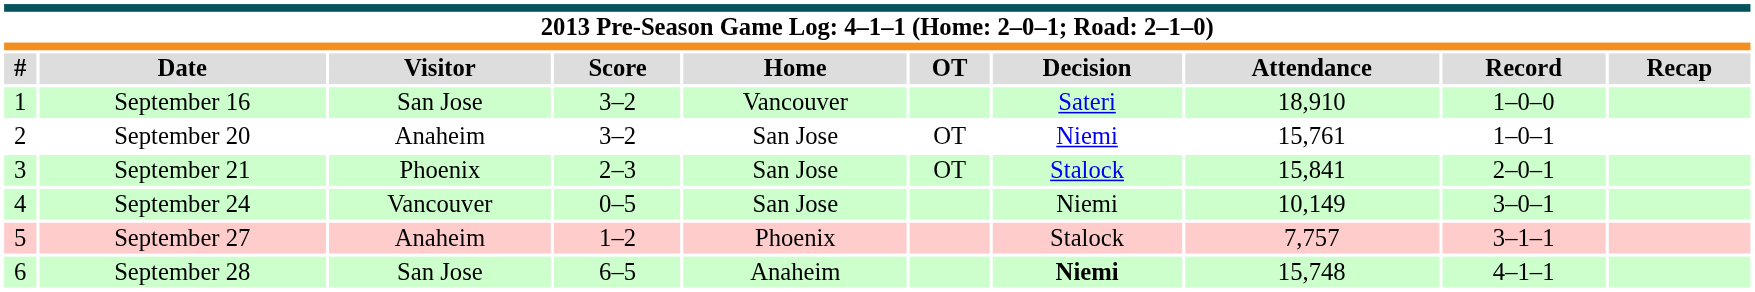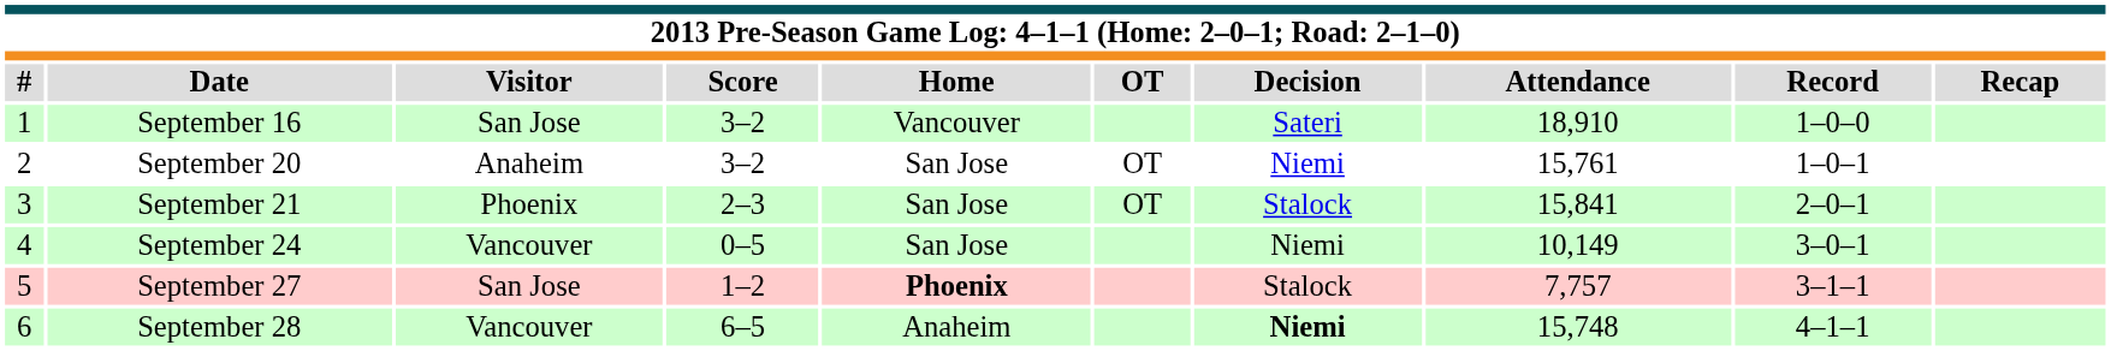September 27 | Visitor: Anaheim -> San Jose
September 27 | Home: normal -> bold
September 28 | Visitor: San Jose -> Vancouver
